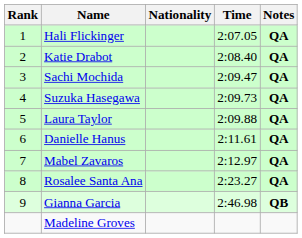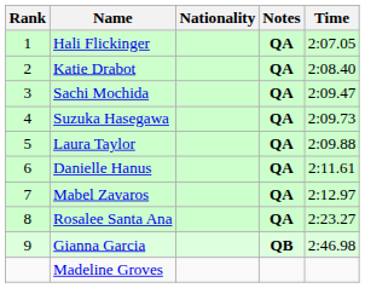columns swapped: Time <-> Notes
